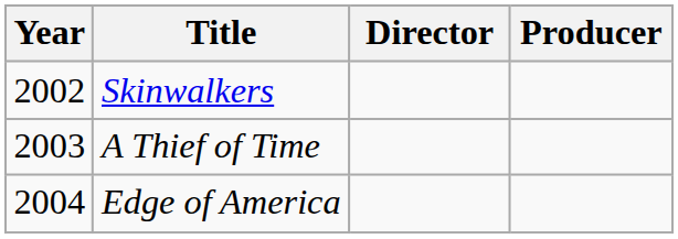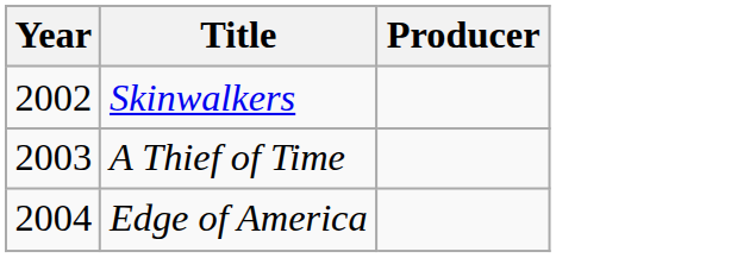- column: Director
